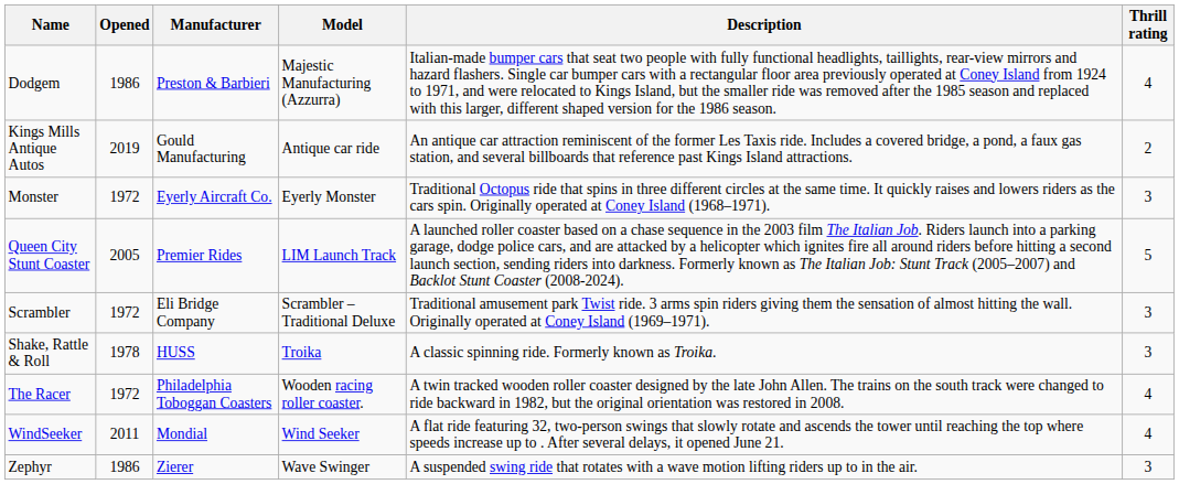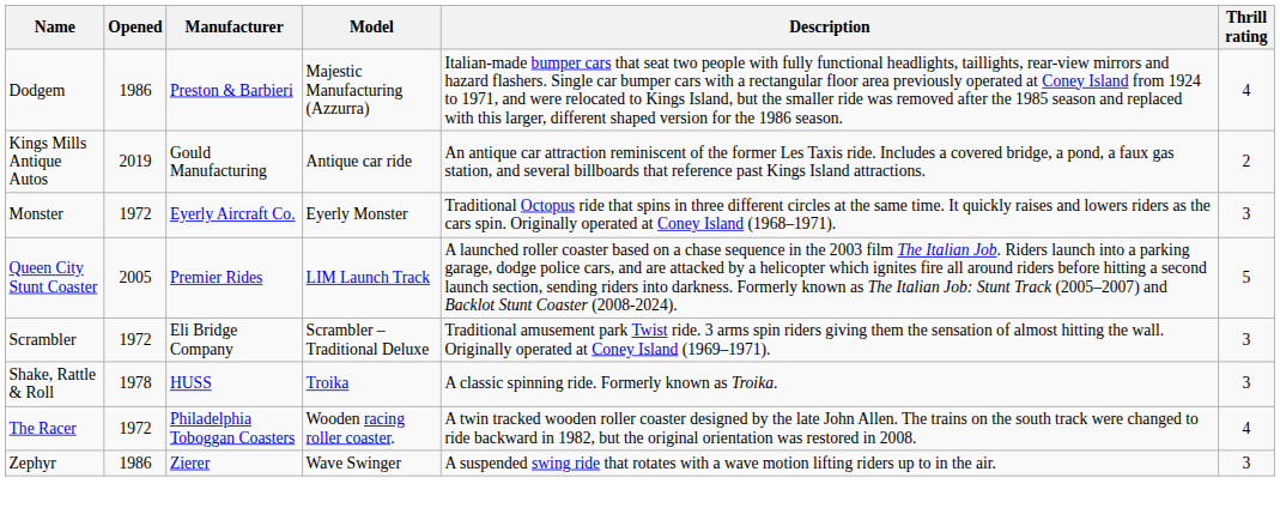- row: WindSeeker | 2011 | Mondial | Wind Seeker | A flat ride featuring 32, two-person swings that slowly rotate and ascends the tower until reaching the top where speeds increase up to . After several delays, it opened June 21. | 4
